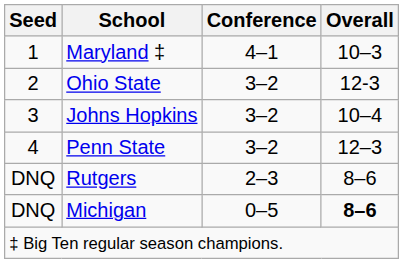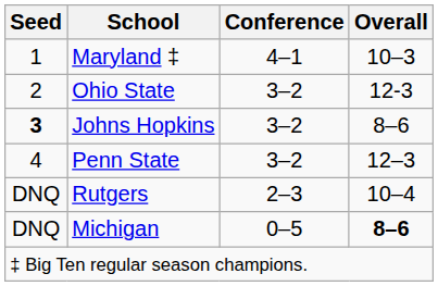Johns Hopkins | Seed: normal -> bold
Johns Hopkins | Overall: 10–4 -> 8–6
Rutgers | Overall: 8–6 -> 10–4
